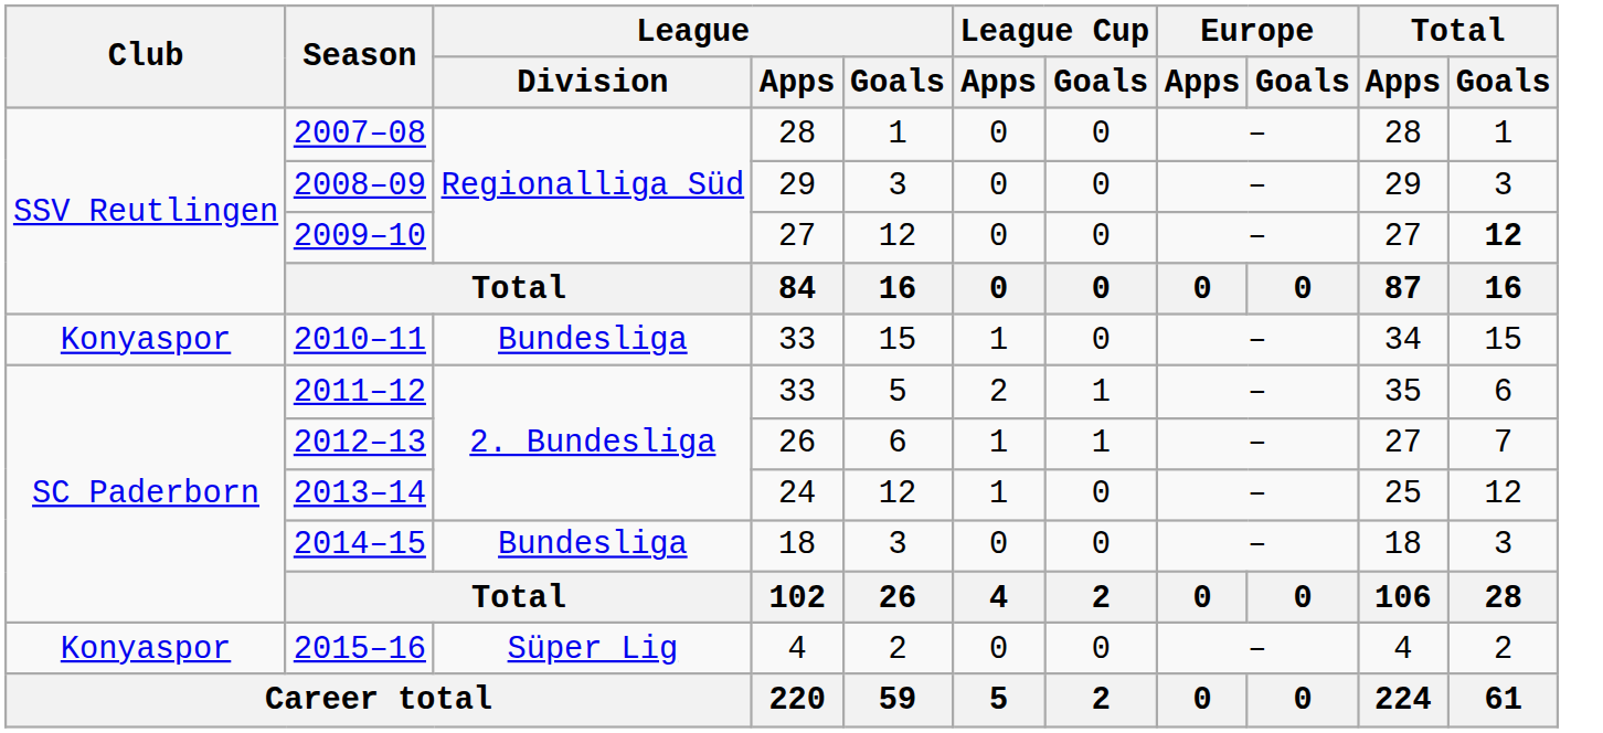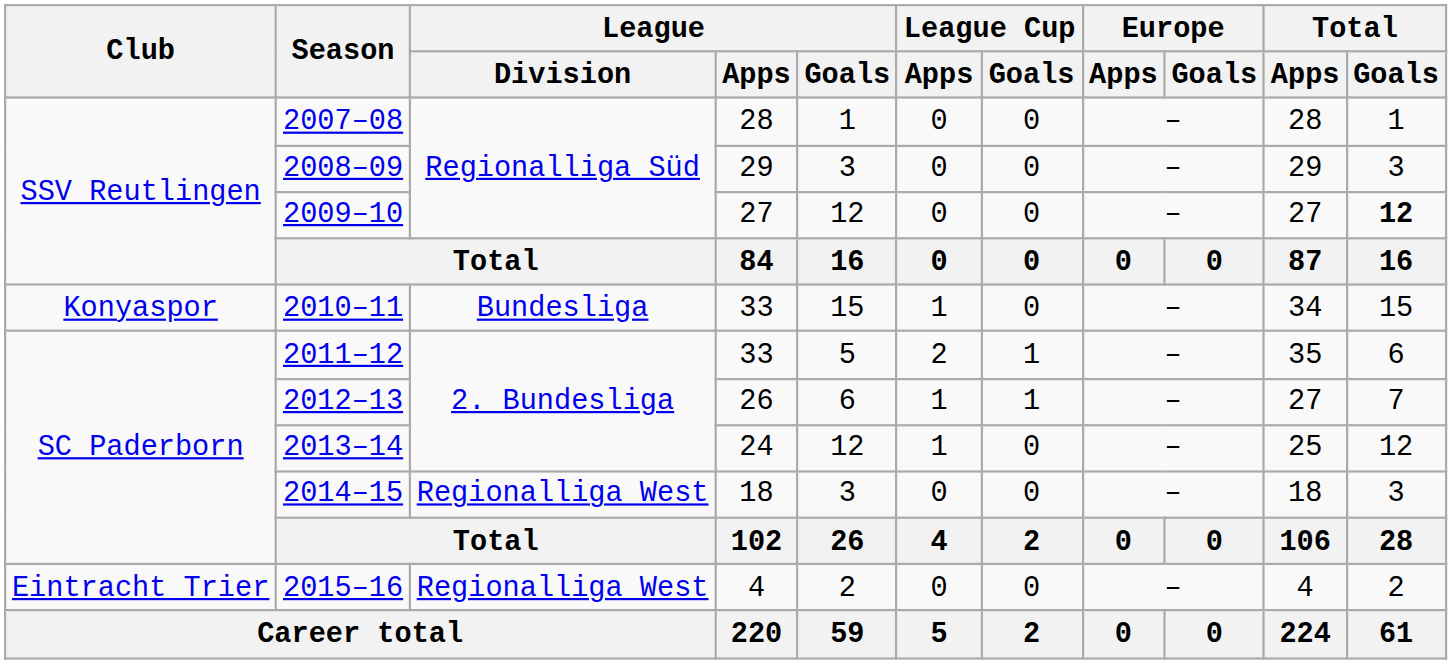2014–15 | League / Division: Bundesliga -> Regionalliga West
2015–16 | Club: Konyaspor -> Eintracht Trier
2015–16 | League / Division: Süper Lig -> Regionalliga West
